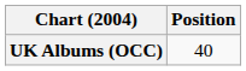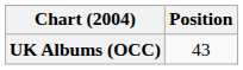UK Albums (OCC) | Position: 40 -> 43
